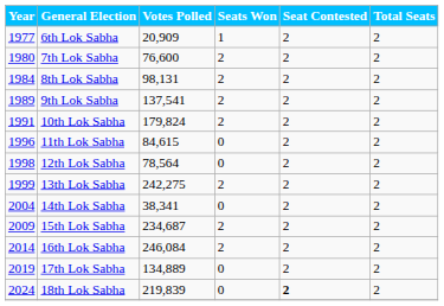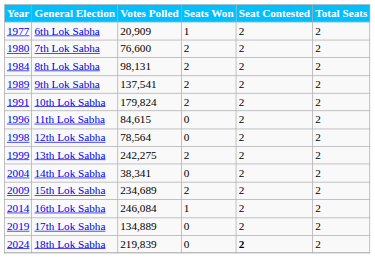15th Lok Sabha | Votes Polled: 234,687 -> 234,689
16th Lok Sabha | Seats Won: 2 -> 1
